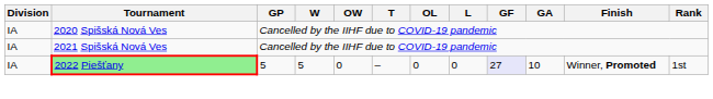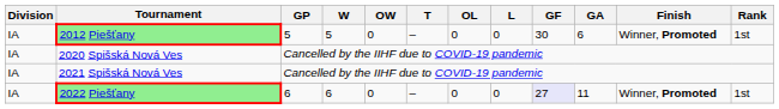+ row: IA | 2012 Piešťany | 5 | 5 | 0 | – | 0 | 0 | 30 | 6 | Winner, Promoted | 1st
2022 Piešťany | GP: 5 -> 6
2022 Piešťany | W: 5 -> 6
2022 Piešťany | GA: 10 -> 11
